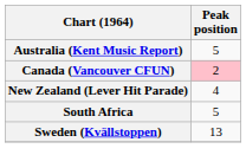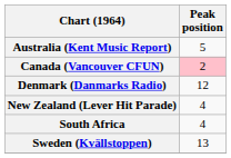+ row: Denmark (Danmarks Radio) | 12
South Africa | Peak position: 5 -> 4
